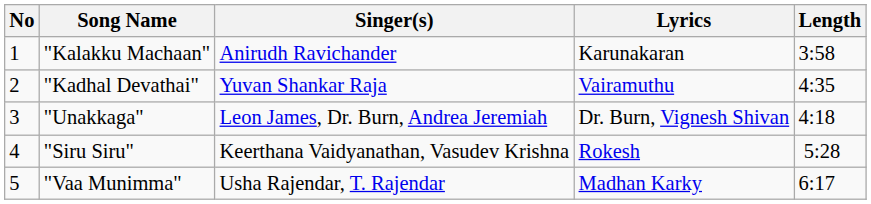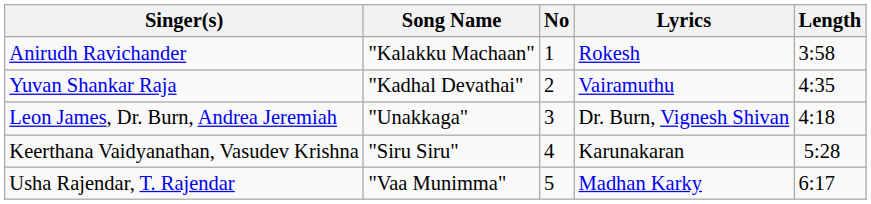columns swapped: No <-> Singer(s)
"Kalakku Machaan" | Lyrics: Karunakaran -> Rokesh
"Siru Siru" | Lyrics: Rokesh -> Karunakaran
